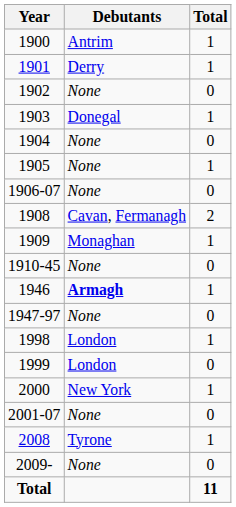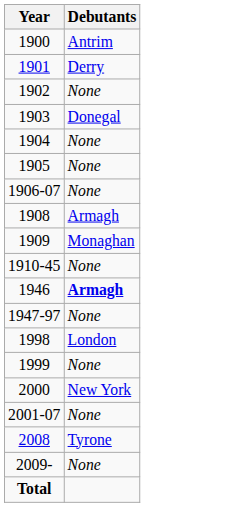- column: Total | 1 | 1 | 0 | 1 | 0 | 1 | 0 | 2 | 1 | 0 | 1 | 0 | 1 | 0 | 1 | 0 | 1 | 0 | 11
1908 | Debutants: Cavan, Fermanagh -> Armagh
1999 | Debutants: London -> None
